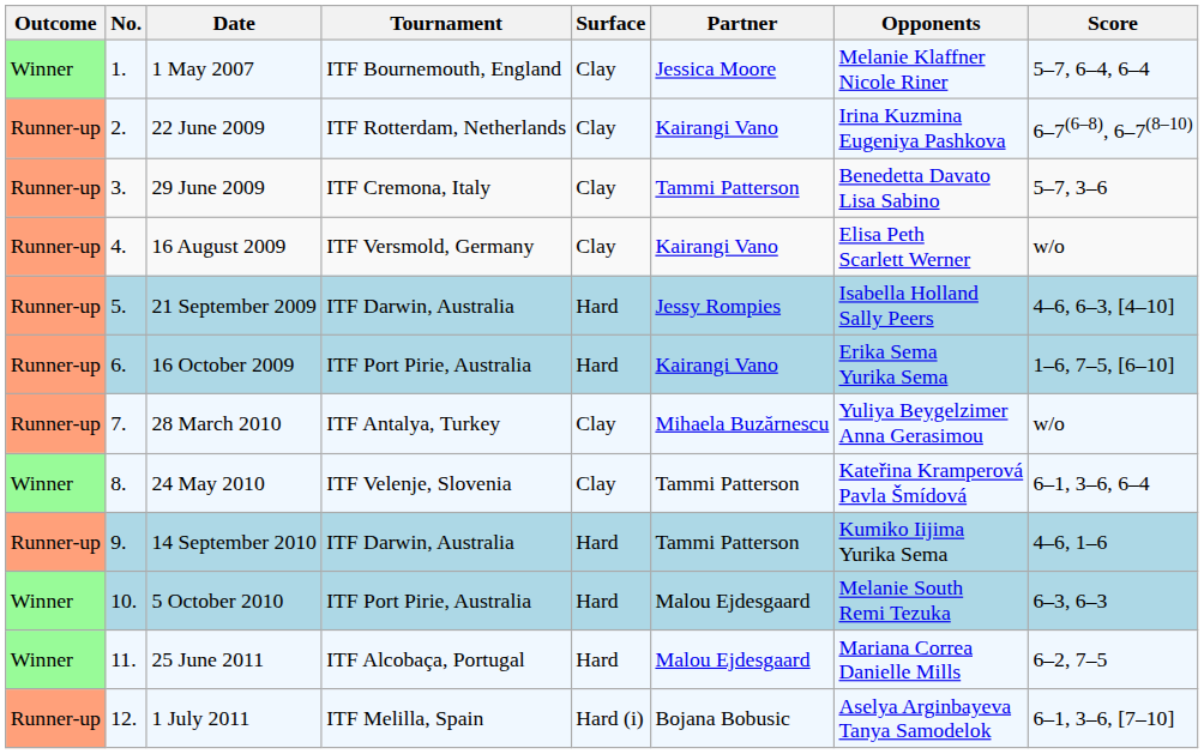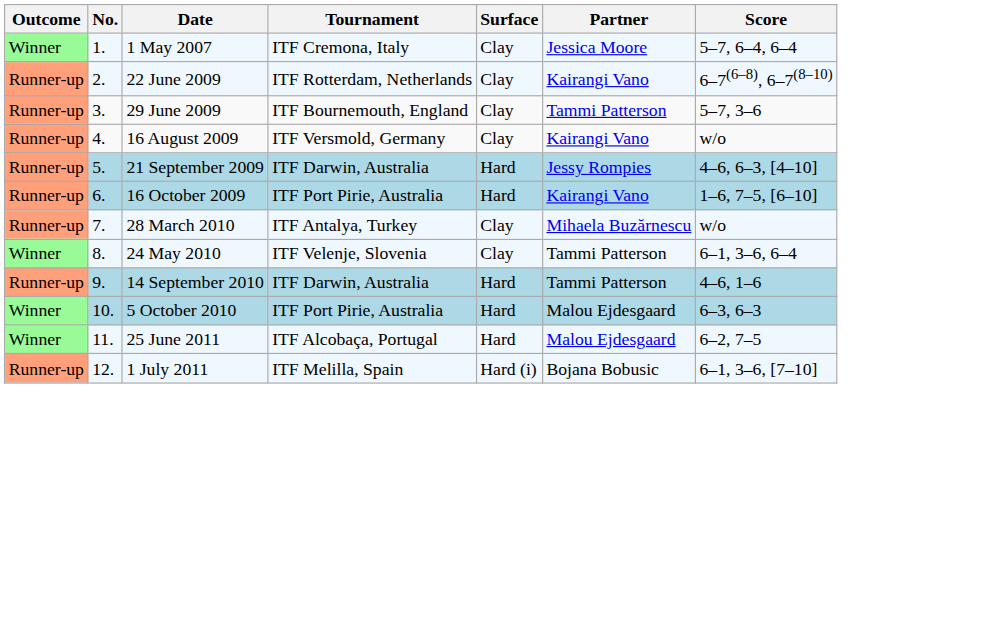- column: Opponents | Melanie Klaffner Nicole Riner | Irina Kuzmina Eugeniya Pashkova | Benedetta Davato Lisa Sabino | Elisa Peth Scarlett Werner | Isabella Holland Sally Peers | Erika Sema Yurika Sema | Yuliya Beygelzimer Anna Gerasimou | Kateřina Kramperová Pavla Šmídová | Kumiko Iijima Yurika Sema | Melanie South Remi Tezuka | Mariana Correa Danielle Mills | Aselya Arginbayeva Tanya Samodelok
1 May 2007 | Tournament: ITF Bournemouth, England -> ITF Cremona, Italy
29 June 2009 | Tournament: ITF Cremona, Italy -> ITF Bournemouth, England
